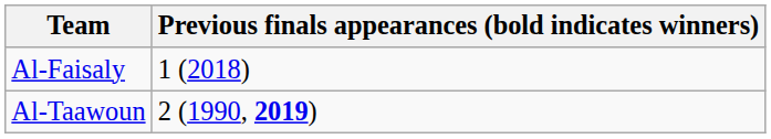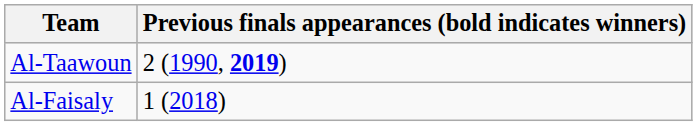rows swapped: Al-Taawoun <-> Al-Faisaly
